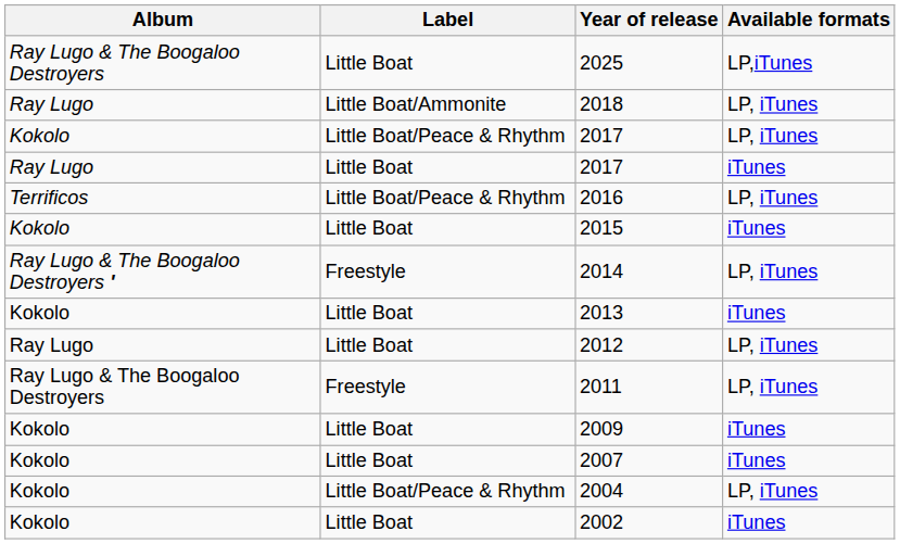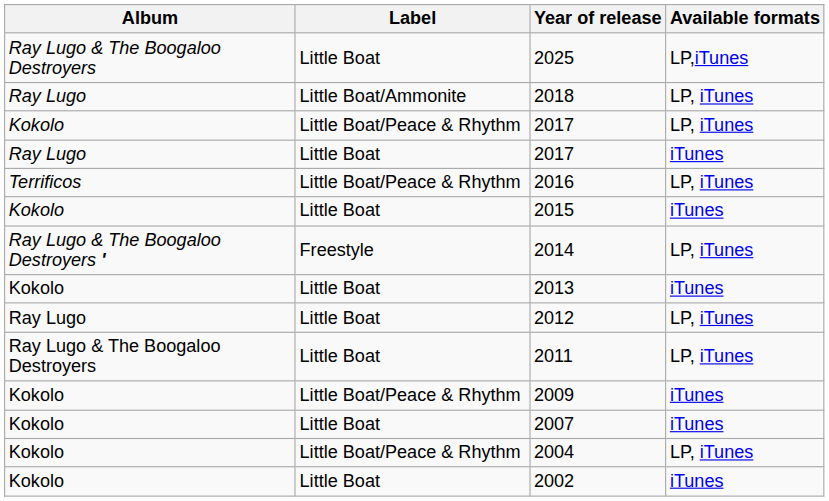2011 | Label: Freestyle -> Little Boat
2009 | Label: Little Boat -> Little Boat/Peace & Rhythm
